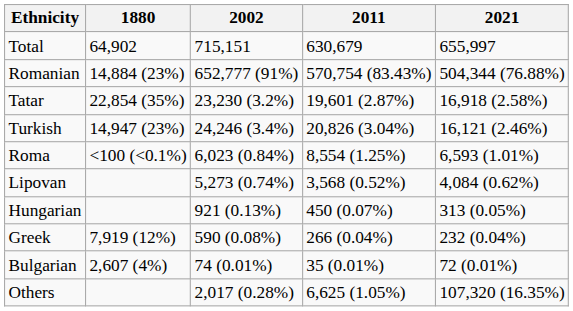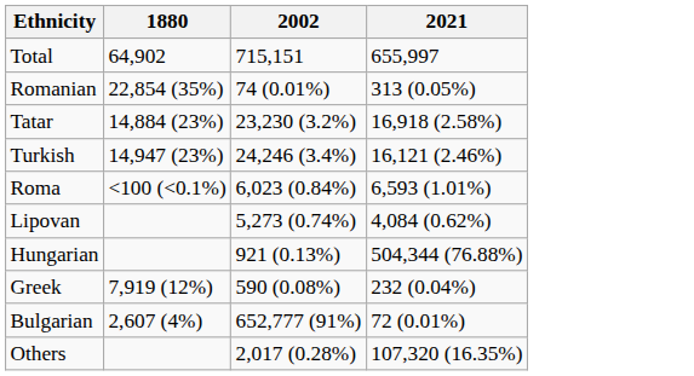- column: 2011 | 630,679 | 570,754 (83.43%) | 19,601 (2.87%) | 20,826 (3.04%) | 8,554 (1.25%) | 3,568 (0.52%) | 450 (0.07%) | 266 (0.04%) | 35 (0.01%) | 6,625 (1.05%)
Romanian | 1880: 14,884 (23%) -> 22,854 (35%)
Romanian | 2002: 652,777 (91%) -> 74 (0.01%)
Romanian | 2021: 504,344 (76.88%) -> 313 (0.05%)
Tatar | 1880: 22,854 (35%) -> 14,884 (23%)
Hungarian | 2021: 313 (0.05%) -> 504,344 (76.88%)
Bulgarian | 2002: 74 (0.01%) -> 652,777 (91%)
